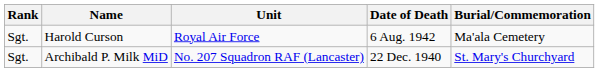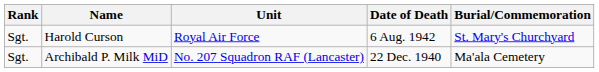Harold Curson | Burial/Commemoration: Ma'ala Cemetery -> St. Mary's Churchyard
Archibald P. Milk MiD | Burial/Commemoration: St. Mary's Churchyard -> Ma'ala Cemetery
